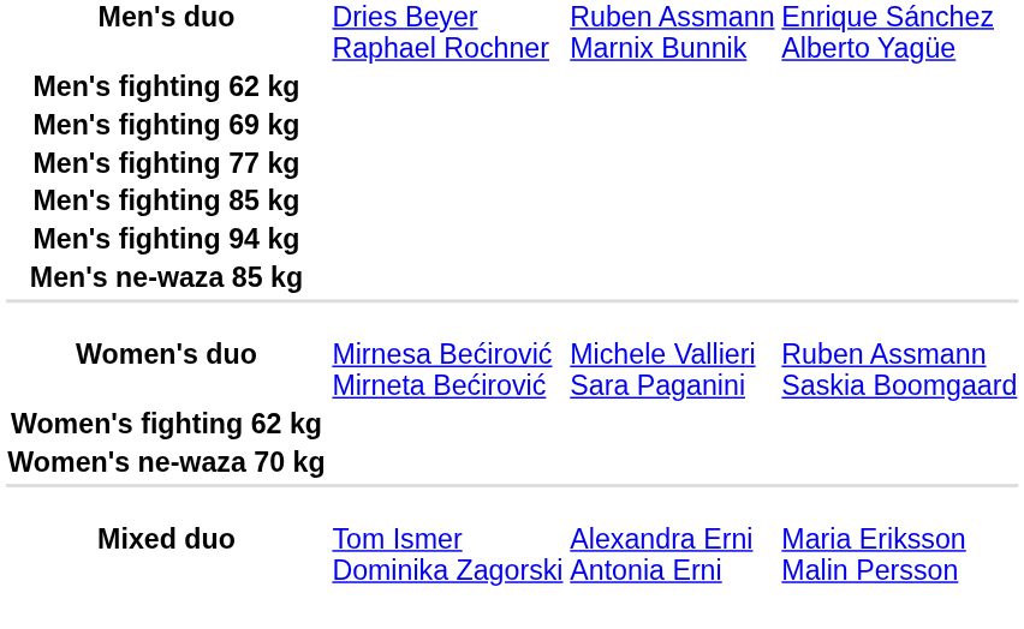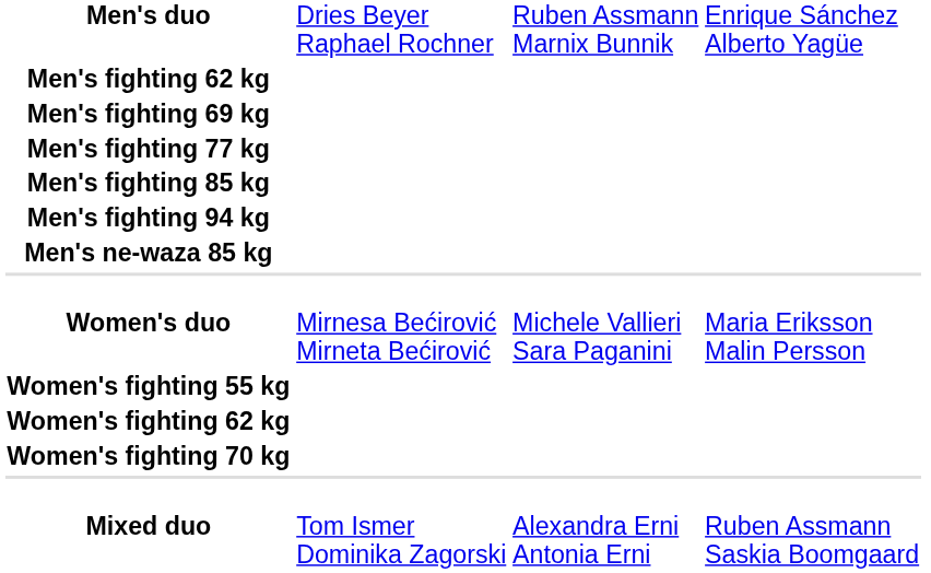Women's duo | column 4: Ruben Assmann Saskia Boomgaard -> Maria Eriksson Malin Persson
+ row: Women's fighting 55 kg
+ row: Women's fighting 70 kg
- row: Women's ne-waza 70 kg
Mixed duo | column 4: Maria Eriksson Malin Persson -> Ruben Assmann Saskia Boomgaard
